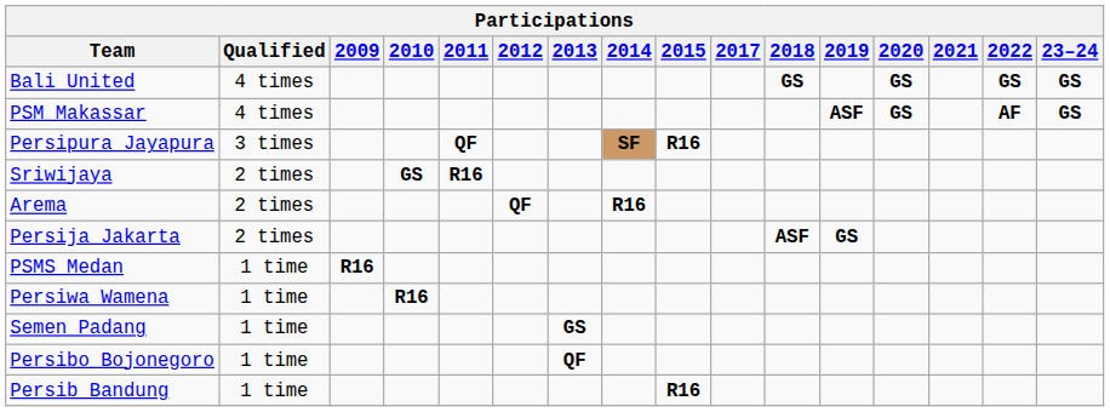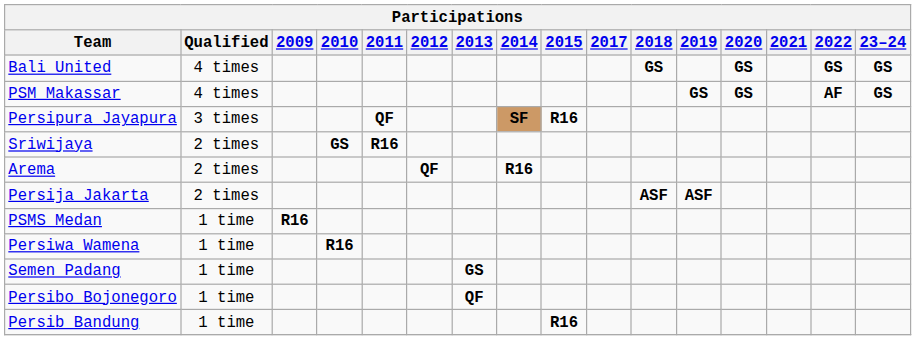PSM Makassar | 2019: ASF -> GS
Persija Jakarta | 2019: GS -> ASF
